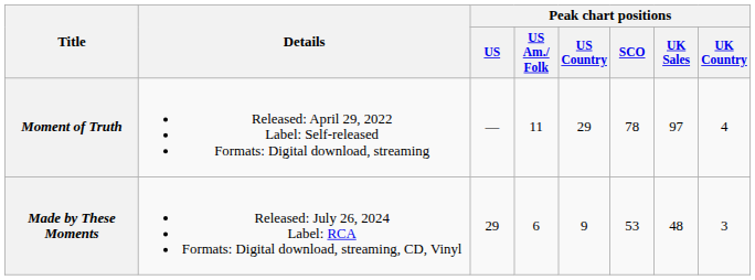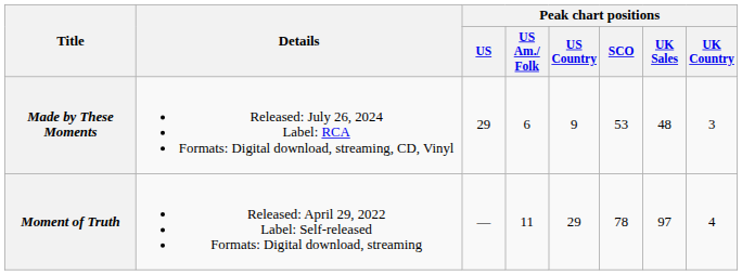rows swapped: Moment of Truth <-> Made by These Moments
